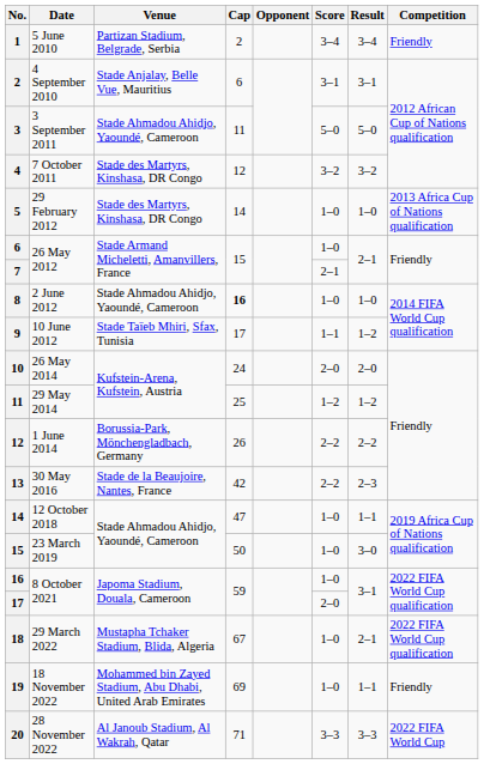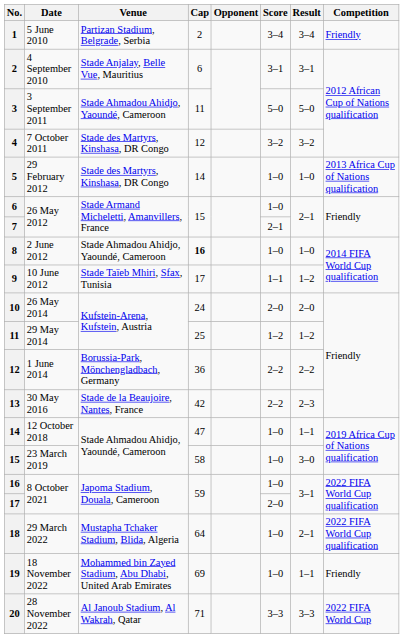1 June 2014 | Cap: 26 -> 36
23 March 2019 | Cap: 50 -> 58
29 March 2022 | Cap: 67 -> 64
